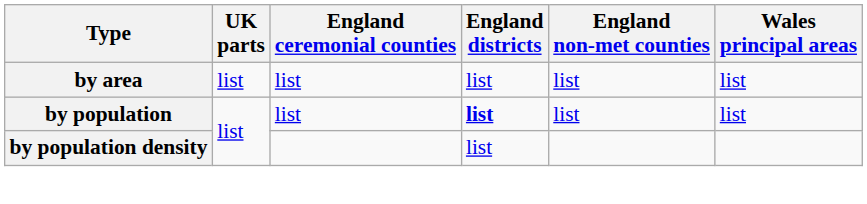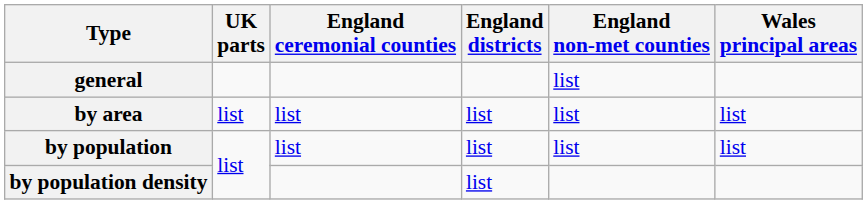+ row: general | list
by population | England districts: bold -> normal
